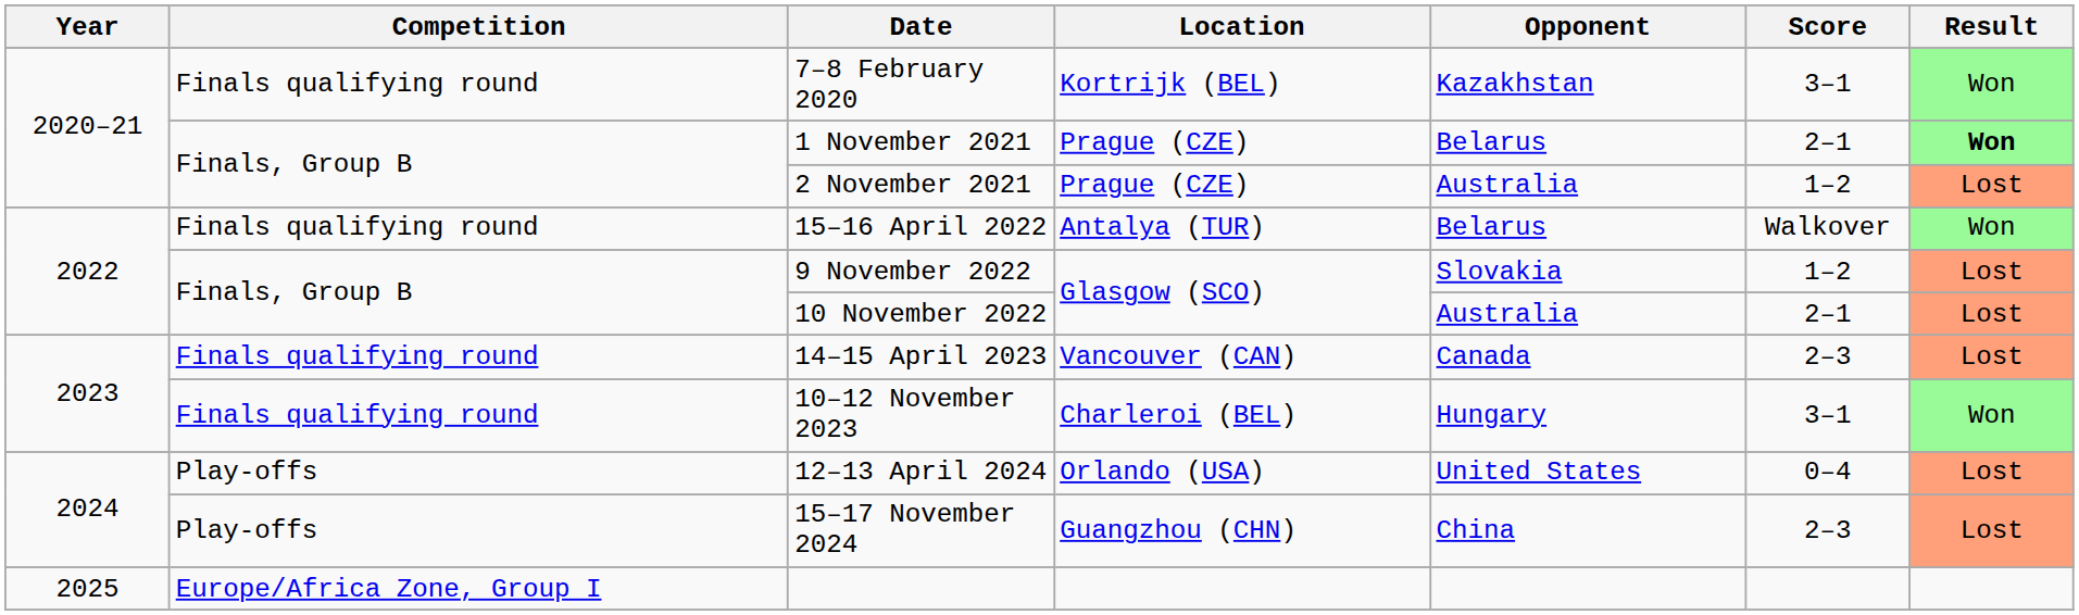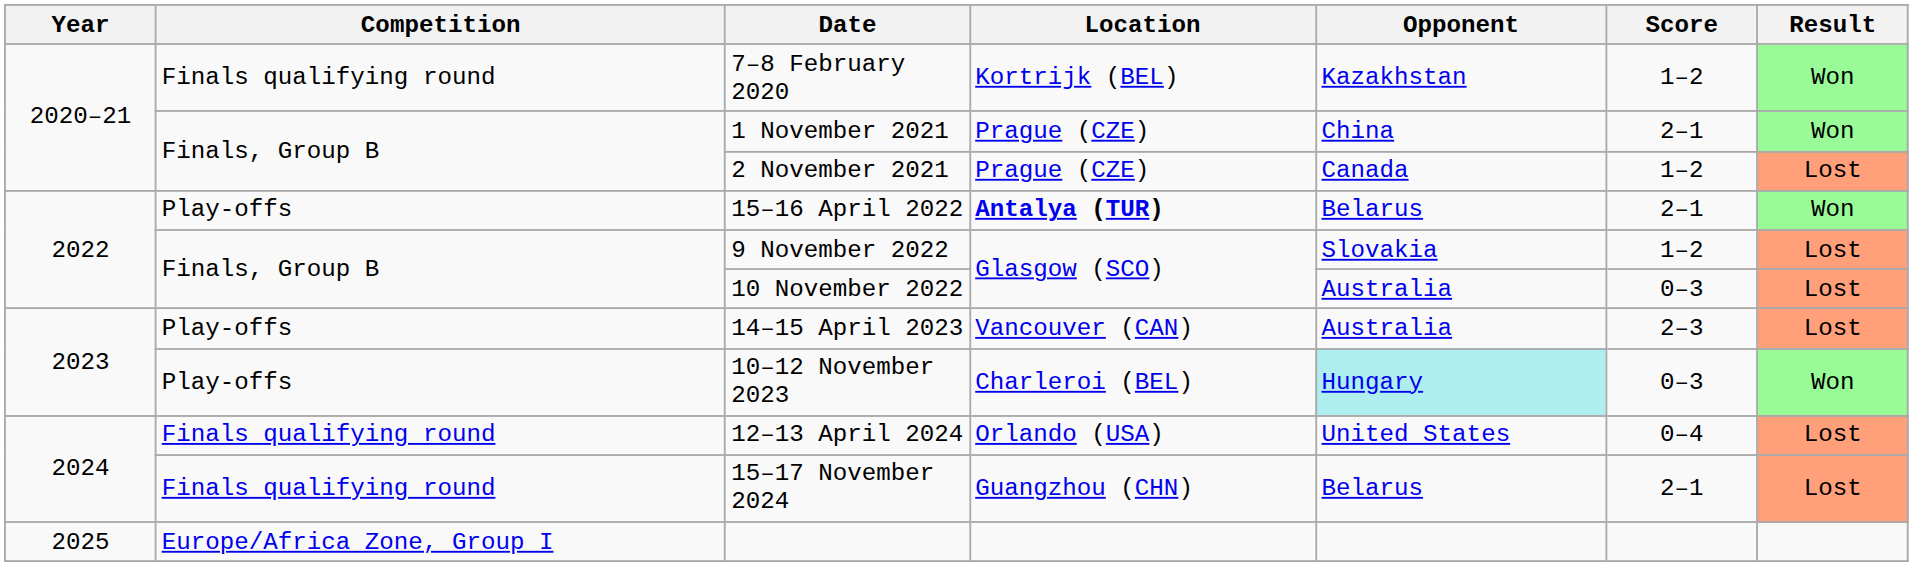7–8 February 2020 | Score: 3–1 -> 1–2
1 November 2021 | Opponent: Belarus -> China
1 November 2021 | Result: bold -> normal
2 November 2021 | Opponent: Australia -> Canada
15–16 April 2022 | Competition: Finals qualifying round -> Play-offs
15–16 April 2022 | Location: normal -> bold
15–16 April 2022 | Score: Walkover -> 2–1
10 November 2022 | Score: 2–1 -> 0–3
14–15 April 2023 | Competition: Finals qualifying round -> Play-offs
14–15 April 2023 | Opponent: Canada -> Australia
10–12 November 2023 | Competition: Finals qualifying round -> Play-offs
10–12 November 2023 | Opponent: no background -> paleturquoise background
10–12 November 2023 | Score: 3–1 -> 0–3
12–13 April 2024 | Competition: Play-offs -> Finals qualifying round
15–17 November 2024 | Competition: Play-offs -> Finals qualifying round
15–17 November 2024 | Opponent: China -> Belarus
15–17 November 2024 | Score: 2–3 -> 2–1
